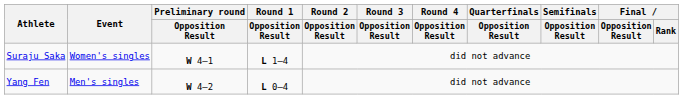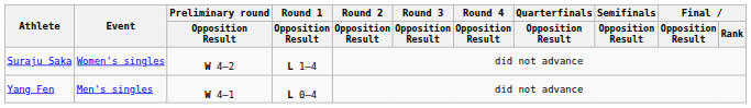Suraju Saka | Preliminary round / Opposition Result: W 4–1 -> W 4–2
Yang Fen | Preliminary round / Opposition Result: W 4–2 -> W 4–1
